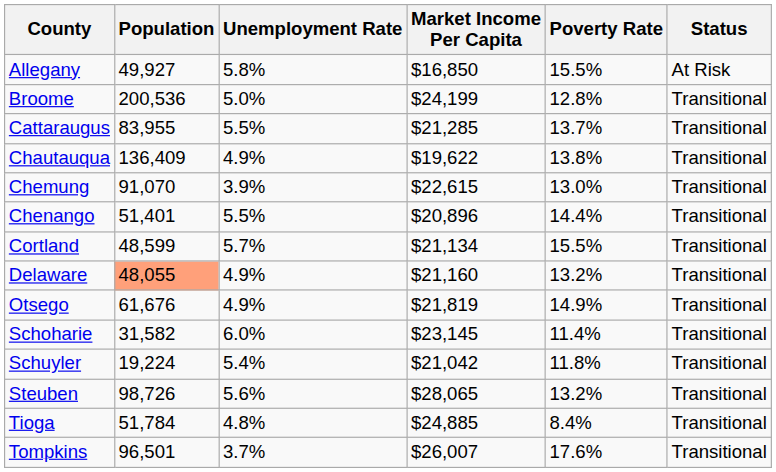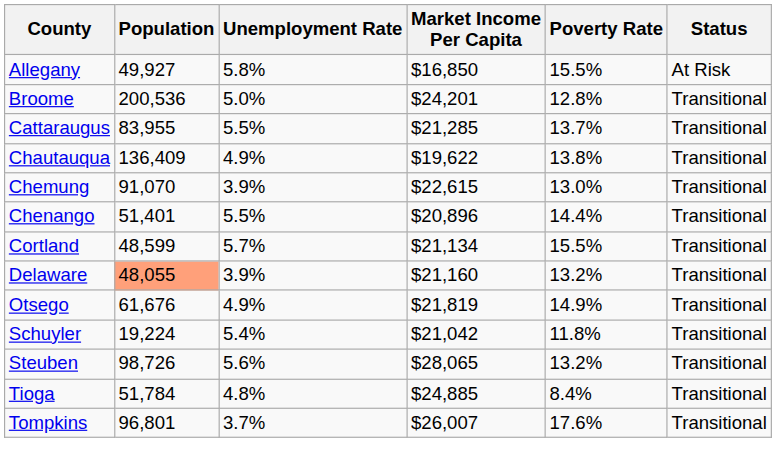Broome | Market Income Per Capita: $24,199 -> $24,201
Delaware | Unemployment Rate: 4.9% -> 3.9%
- row: Schoharie | 31,582 | 6.0% | $23,145 | 11.4% | Transitional
Tompkins | Population: 96,501 -> 96,801
